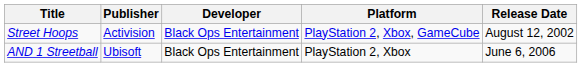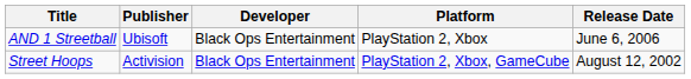rows swapped: Street Hoops <-> AND 1 Streetball
